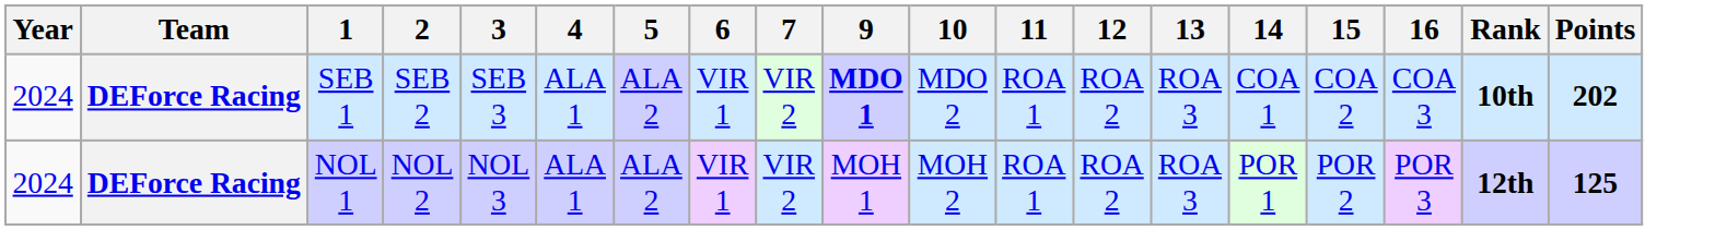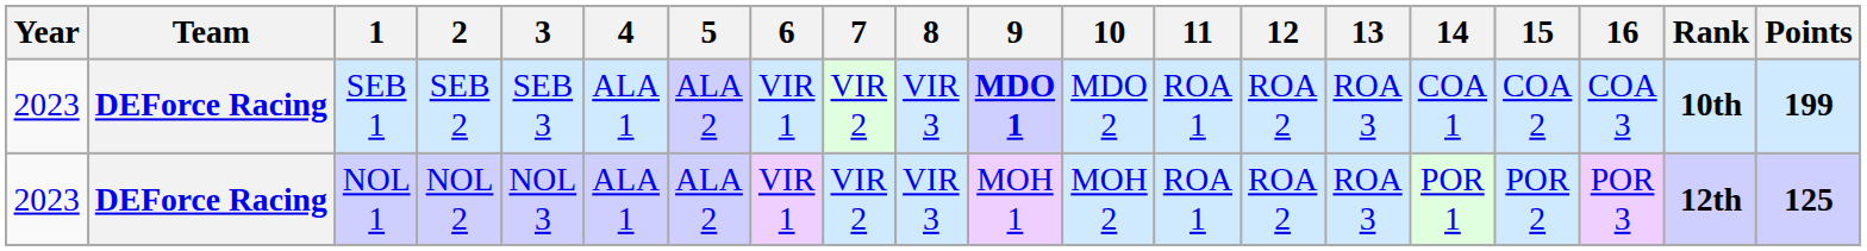+ column: 8 | VIR 3 | VIR 3
SEB 1 | Year: 2024 -> 2023
SEB 1 | Points: 202 -> 199
NOL 1 | Year: 2024 -> 2023
